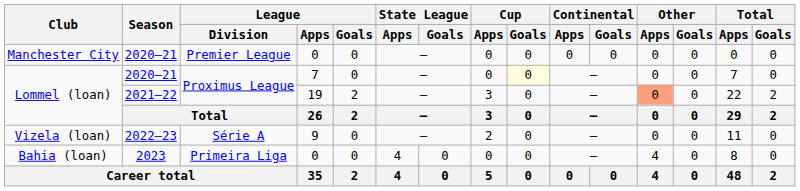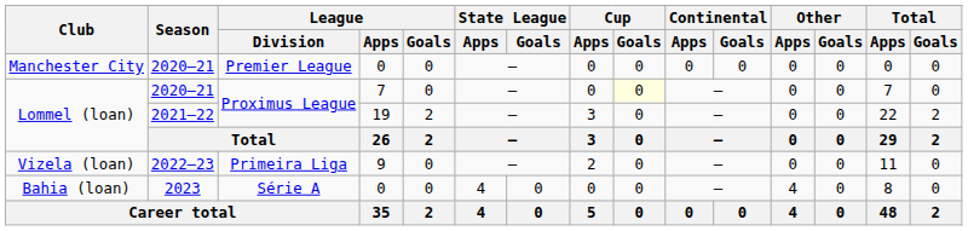Lommel (loan) / 2021–22 | Other / Apps: lightsalmon background -> no background
Vizela (loan) | League / Division: Série A -> Primeira Liga
Bahia (loan) | League / Division: Primeira Liga -> Série A
